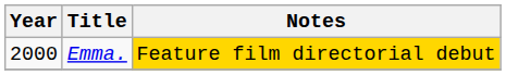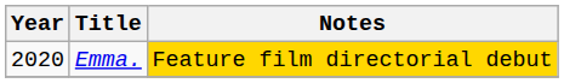Emma. | Year: 2000 -> 2020
